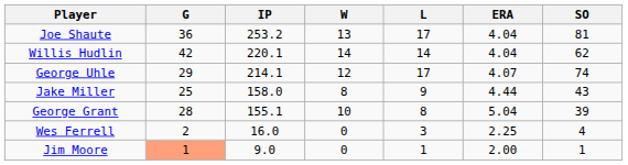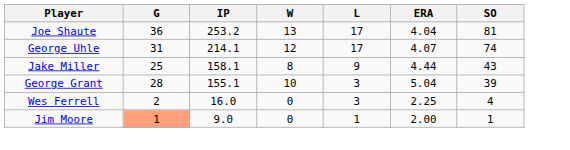- row: Willis Hudlin | 42 | 220.1 | 14 | 14 | 4.04 | 62
George Uhle | G: 29 -> 31
Jake Miller | IP: 158.0 -> 158.1
George Grant | L: 8 -> 3
